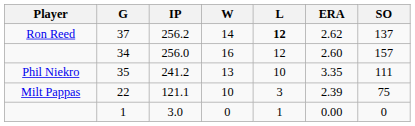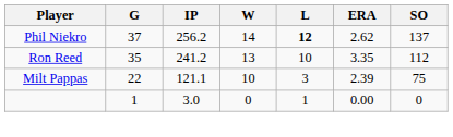37 | Player: Ron Reed -> Phil Niekro
- row: 34 | 256.0 | 16 | 12 | 2.60 | 157
35 | Player: Phil Niekro -> Ron Reed
35 | SO: 111 -> 112
